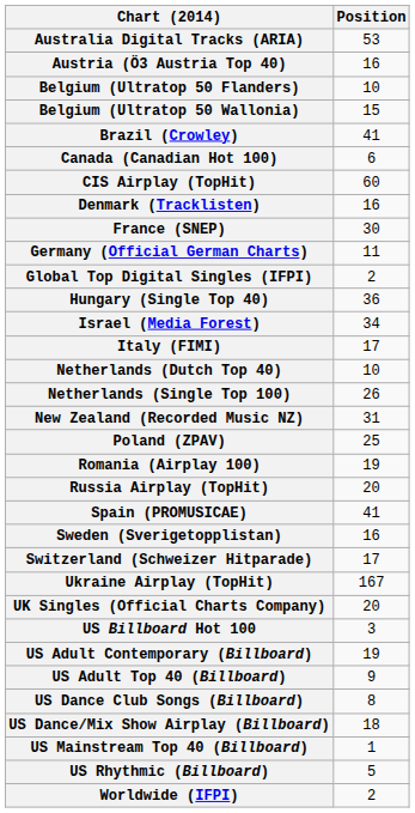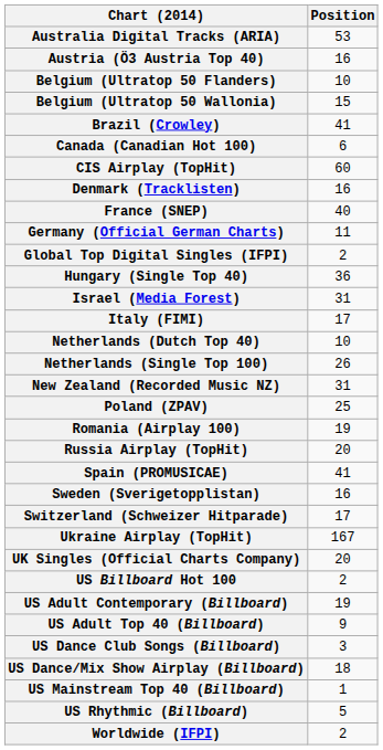France (SNEP) | Position: 30 -> 40
Israel (Media Forest) | Position: 34 -> 31
US Billboard Hot 100 | Position: 3 -> 2
US Dance Club Songs (Billboard) | Position: 8 -> 3
